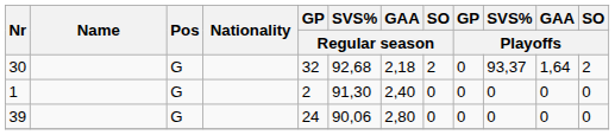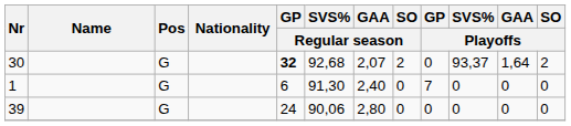30 | GP / Regular season: normal -> bold
30 | GAA / Regular season: 2,18 -> 2,07
1 | GP / Regular season: 2 -> 6
1 | GP / Playoffs: 0 -> 7
